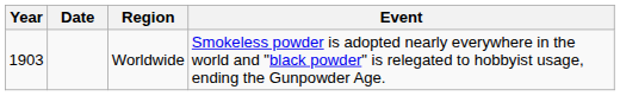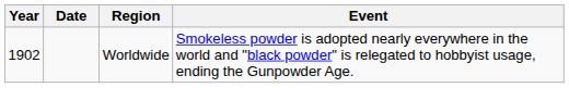Worldwide | Year: 1903 -> 1902
